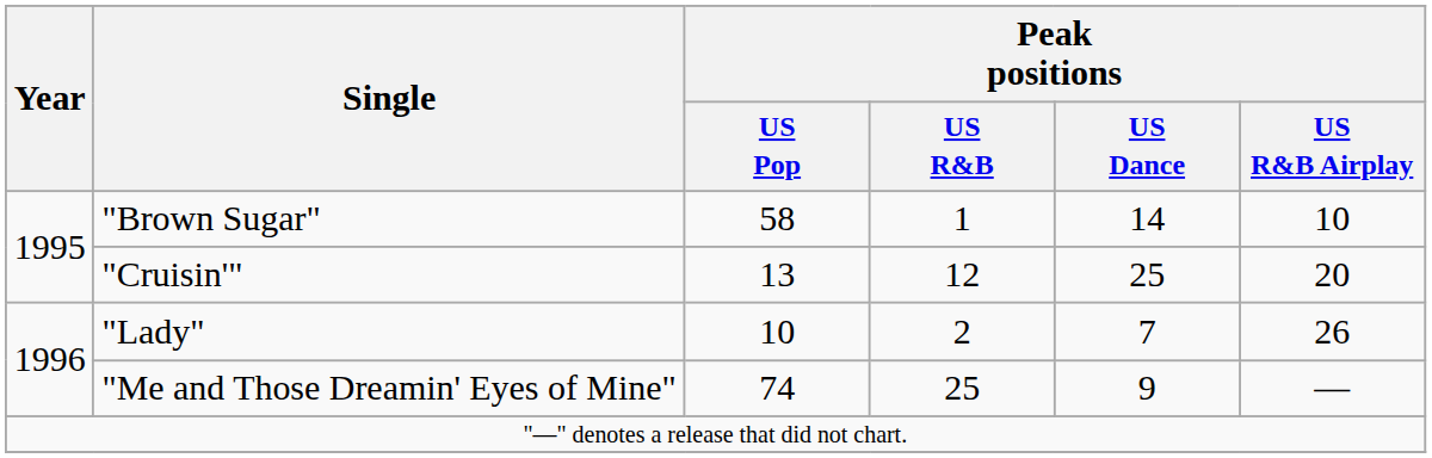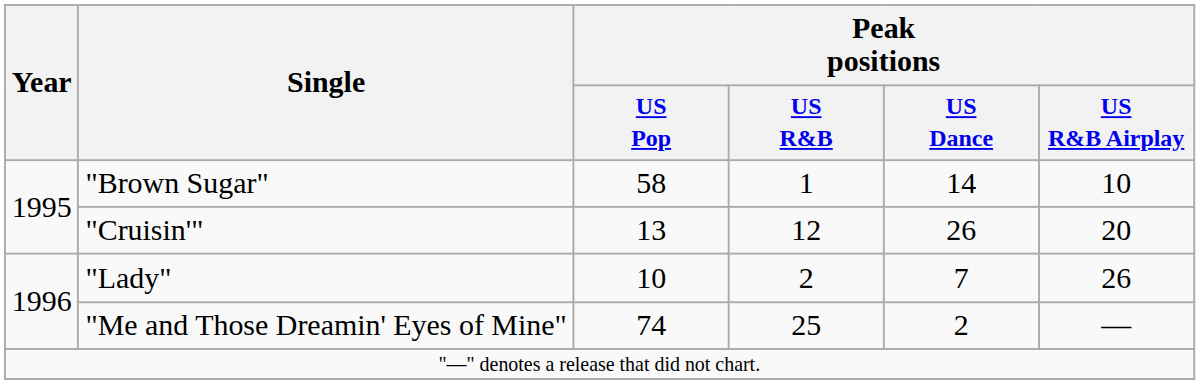"Cruisin'" | Peak positions / US Dance: 25 -> 26
"Me and Those Dreamin' Eyes of Mine" | Peak positions / US Dance: 9 -> 2
